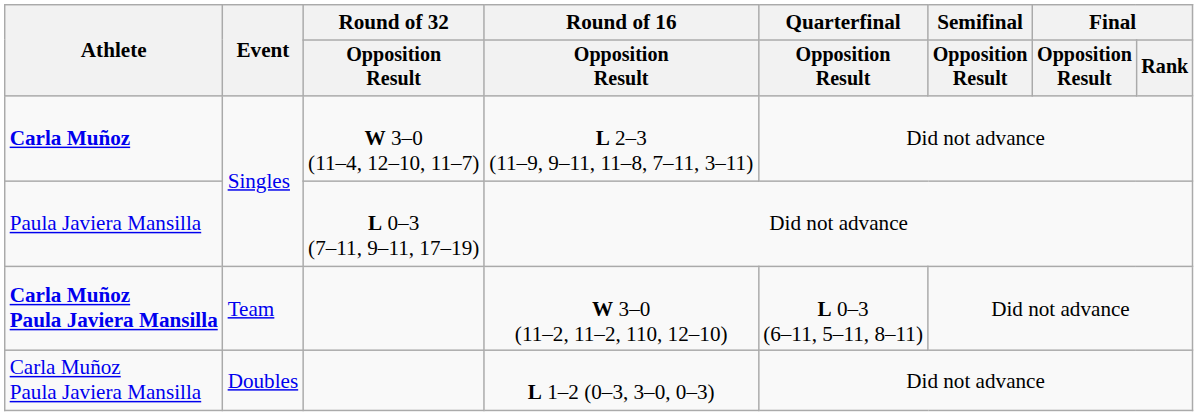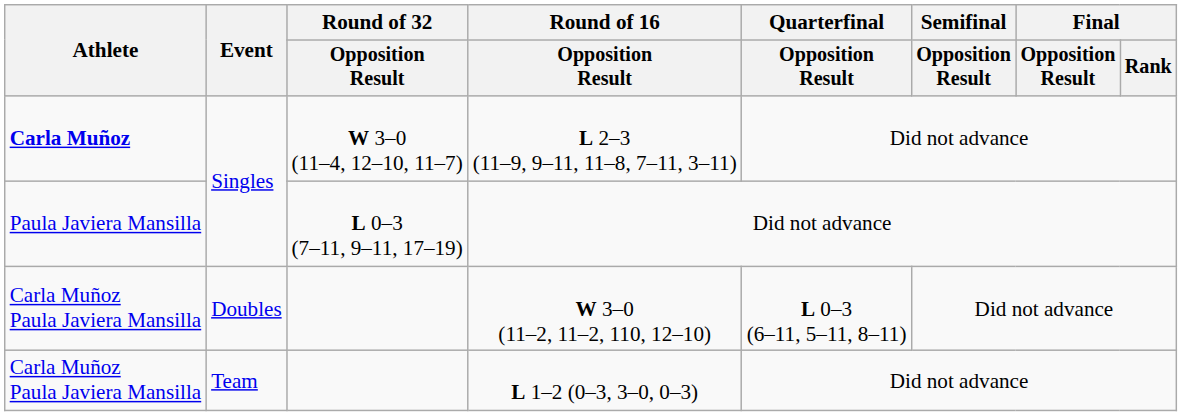W 3–0 (11–2, 11–2, 110, 12–10) | Athlete: bold -> normal
W 3–0 (11–2, 11–2, 110, 12–10) | Event: Team -> Doubles
L 1–2 (0–3, 3–0, 0–3) | Event: Doubles -> Team
